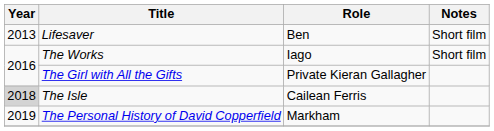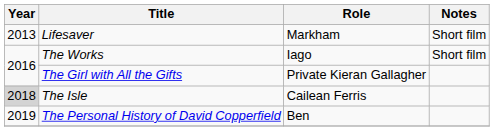Lifesaver | Role: Ben -> Markham
The Personal History of David Copperfield | Role: Markham -> Ben
